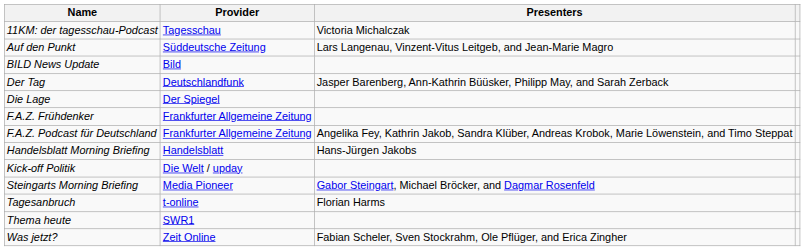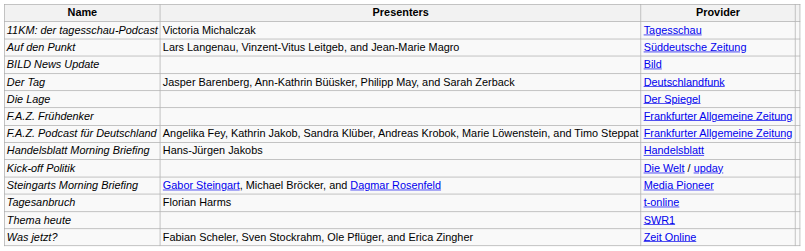columns swapped: Provider <-> Presenters
